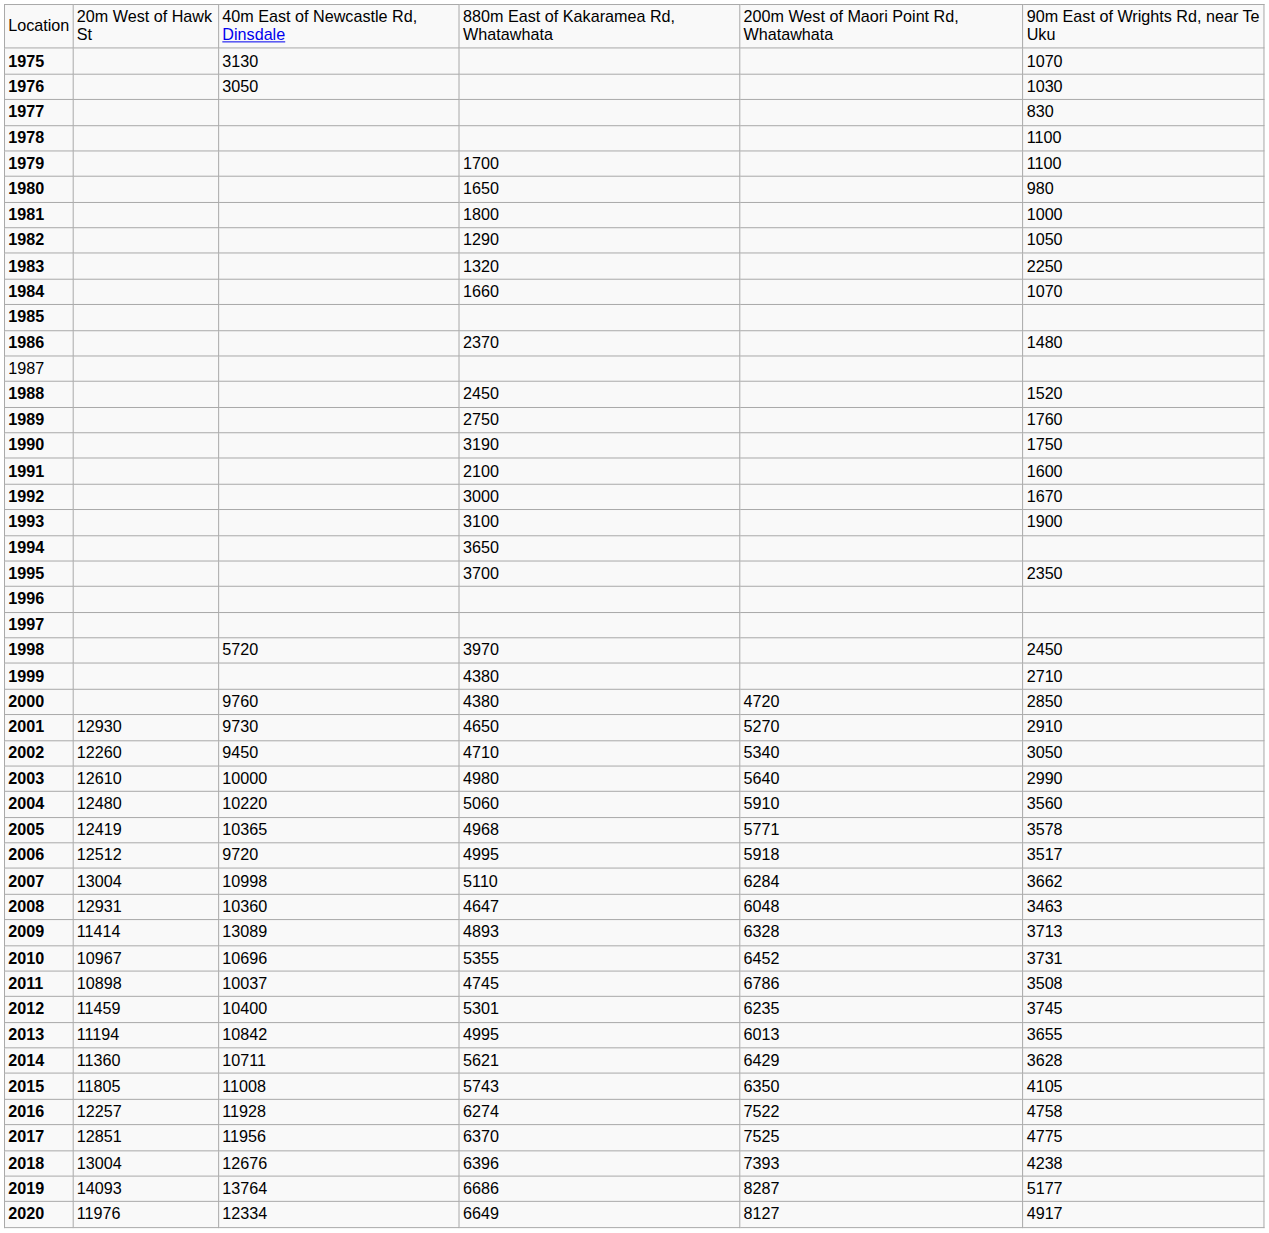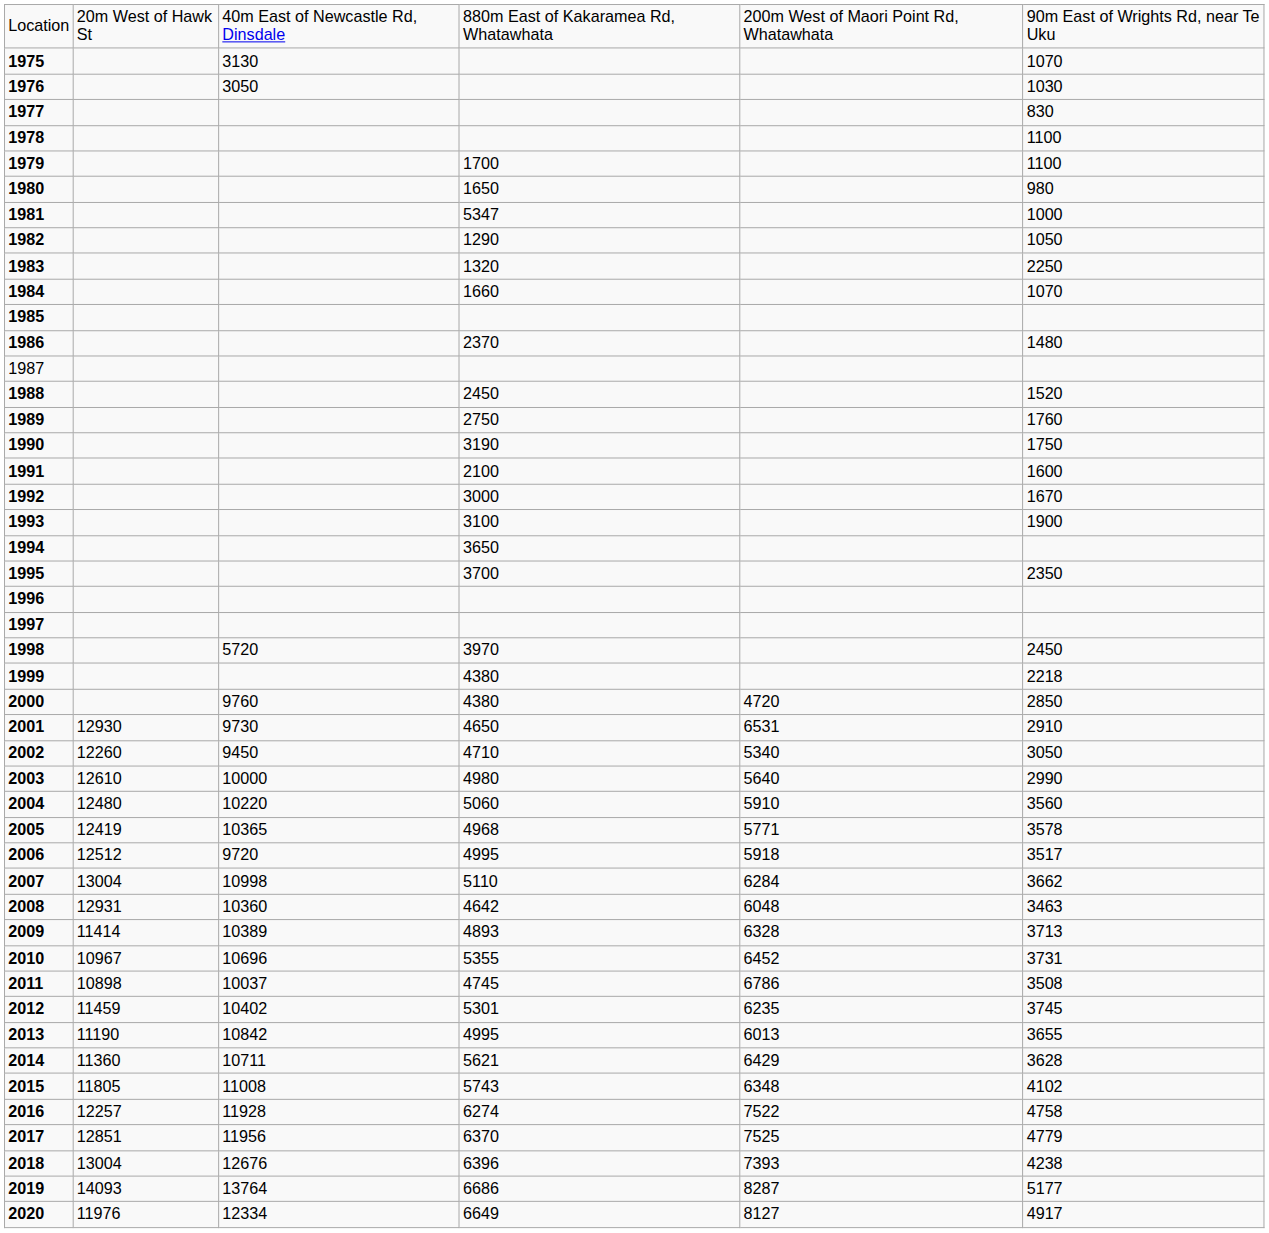1981 | column 4: 1800 -> 5347
1999 | column 6: 2710 -> 2218
2001 | column 5: 5270 -> 6531
2008 | column 4: 4647 -> 4642
2009 | column 3: 13089 -> 10389
2012 | column 3: 10400 -> 10402
2013 | column 2: 11194 -> 11190
2015 | column 5: 6350 -> 6348
2015 | column 6: 4105 -> 4102
2017 | column 6: 4775 -> 4779
